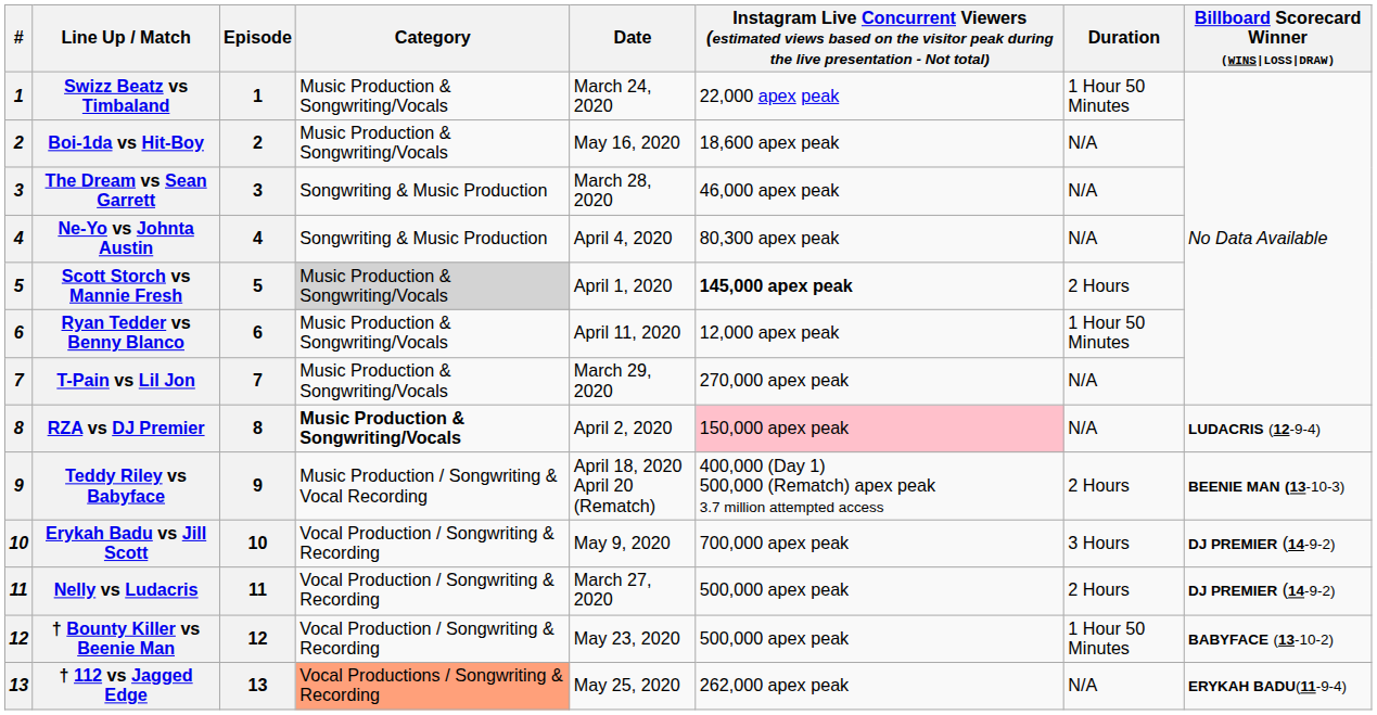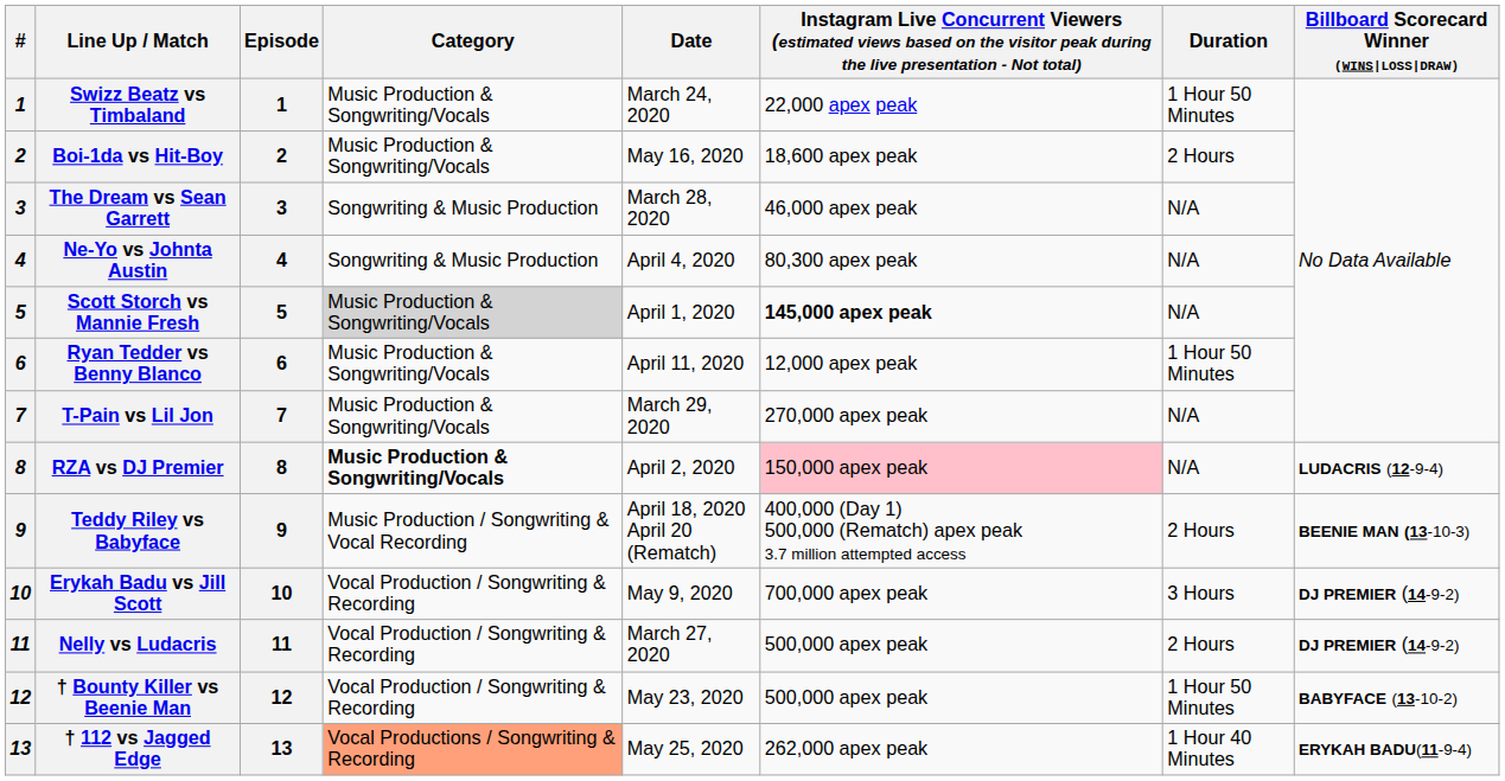Boi-1da vs Hit-Boy | Duration: N/A -> 2 Hours
Scott Storch vs Mannie Fresh | Duration: 2 Hours -> N/A
† 112 vs Jagged Edge | Duration: N/A -> 1 Hour 40 Minutes
